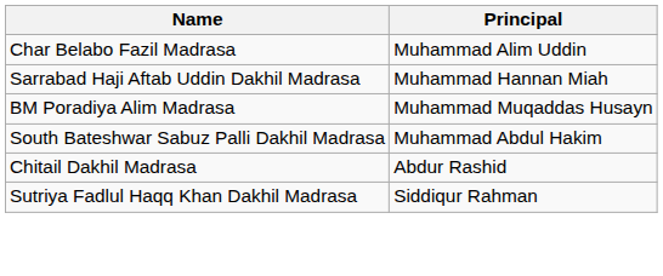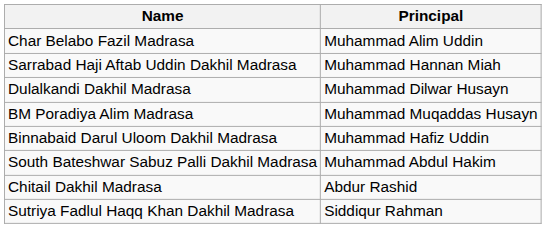+ row: Dulalkandi Dakhil Madrasa | Muhammad Dilwar Husayn
+ row: Binnabaid Darul Uloom Dakhil Madrasa | Muhammad Hafiz Uddin
